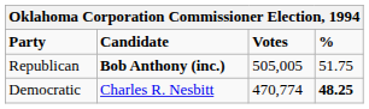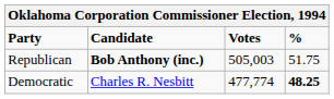Republican | Votes: 505,005 -> 505,003
Democratic | Votes: 470,774 -> 477,774
